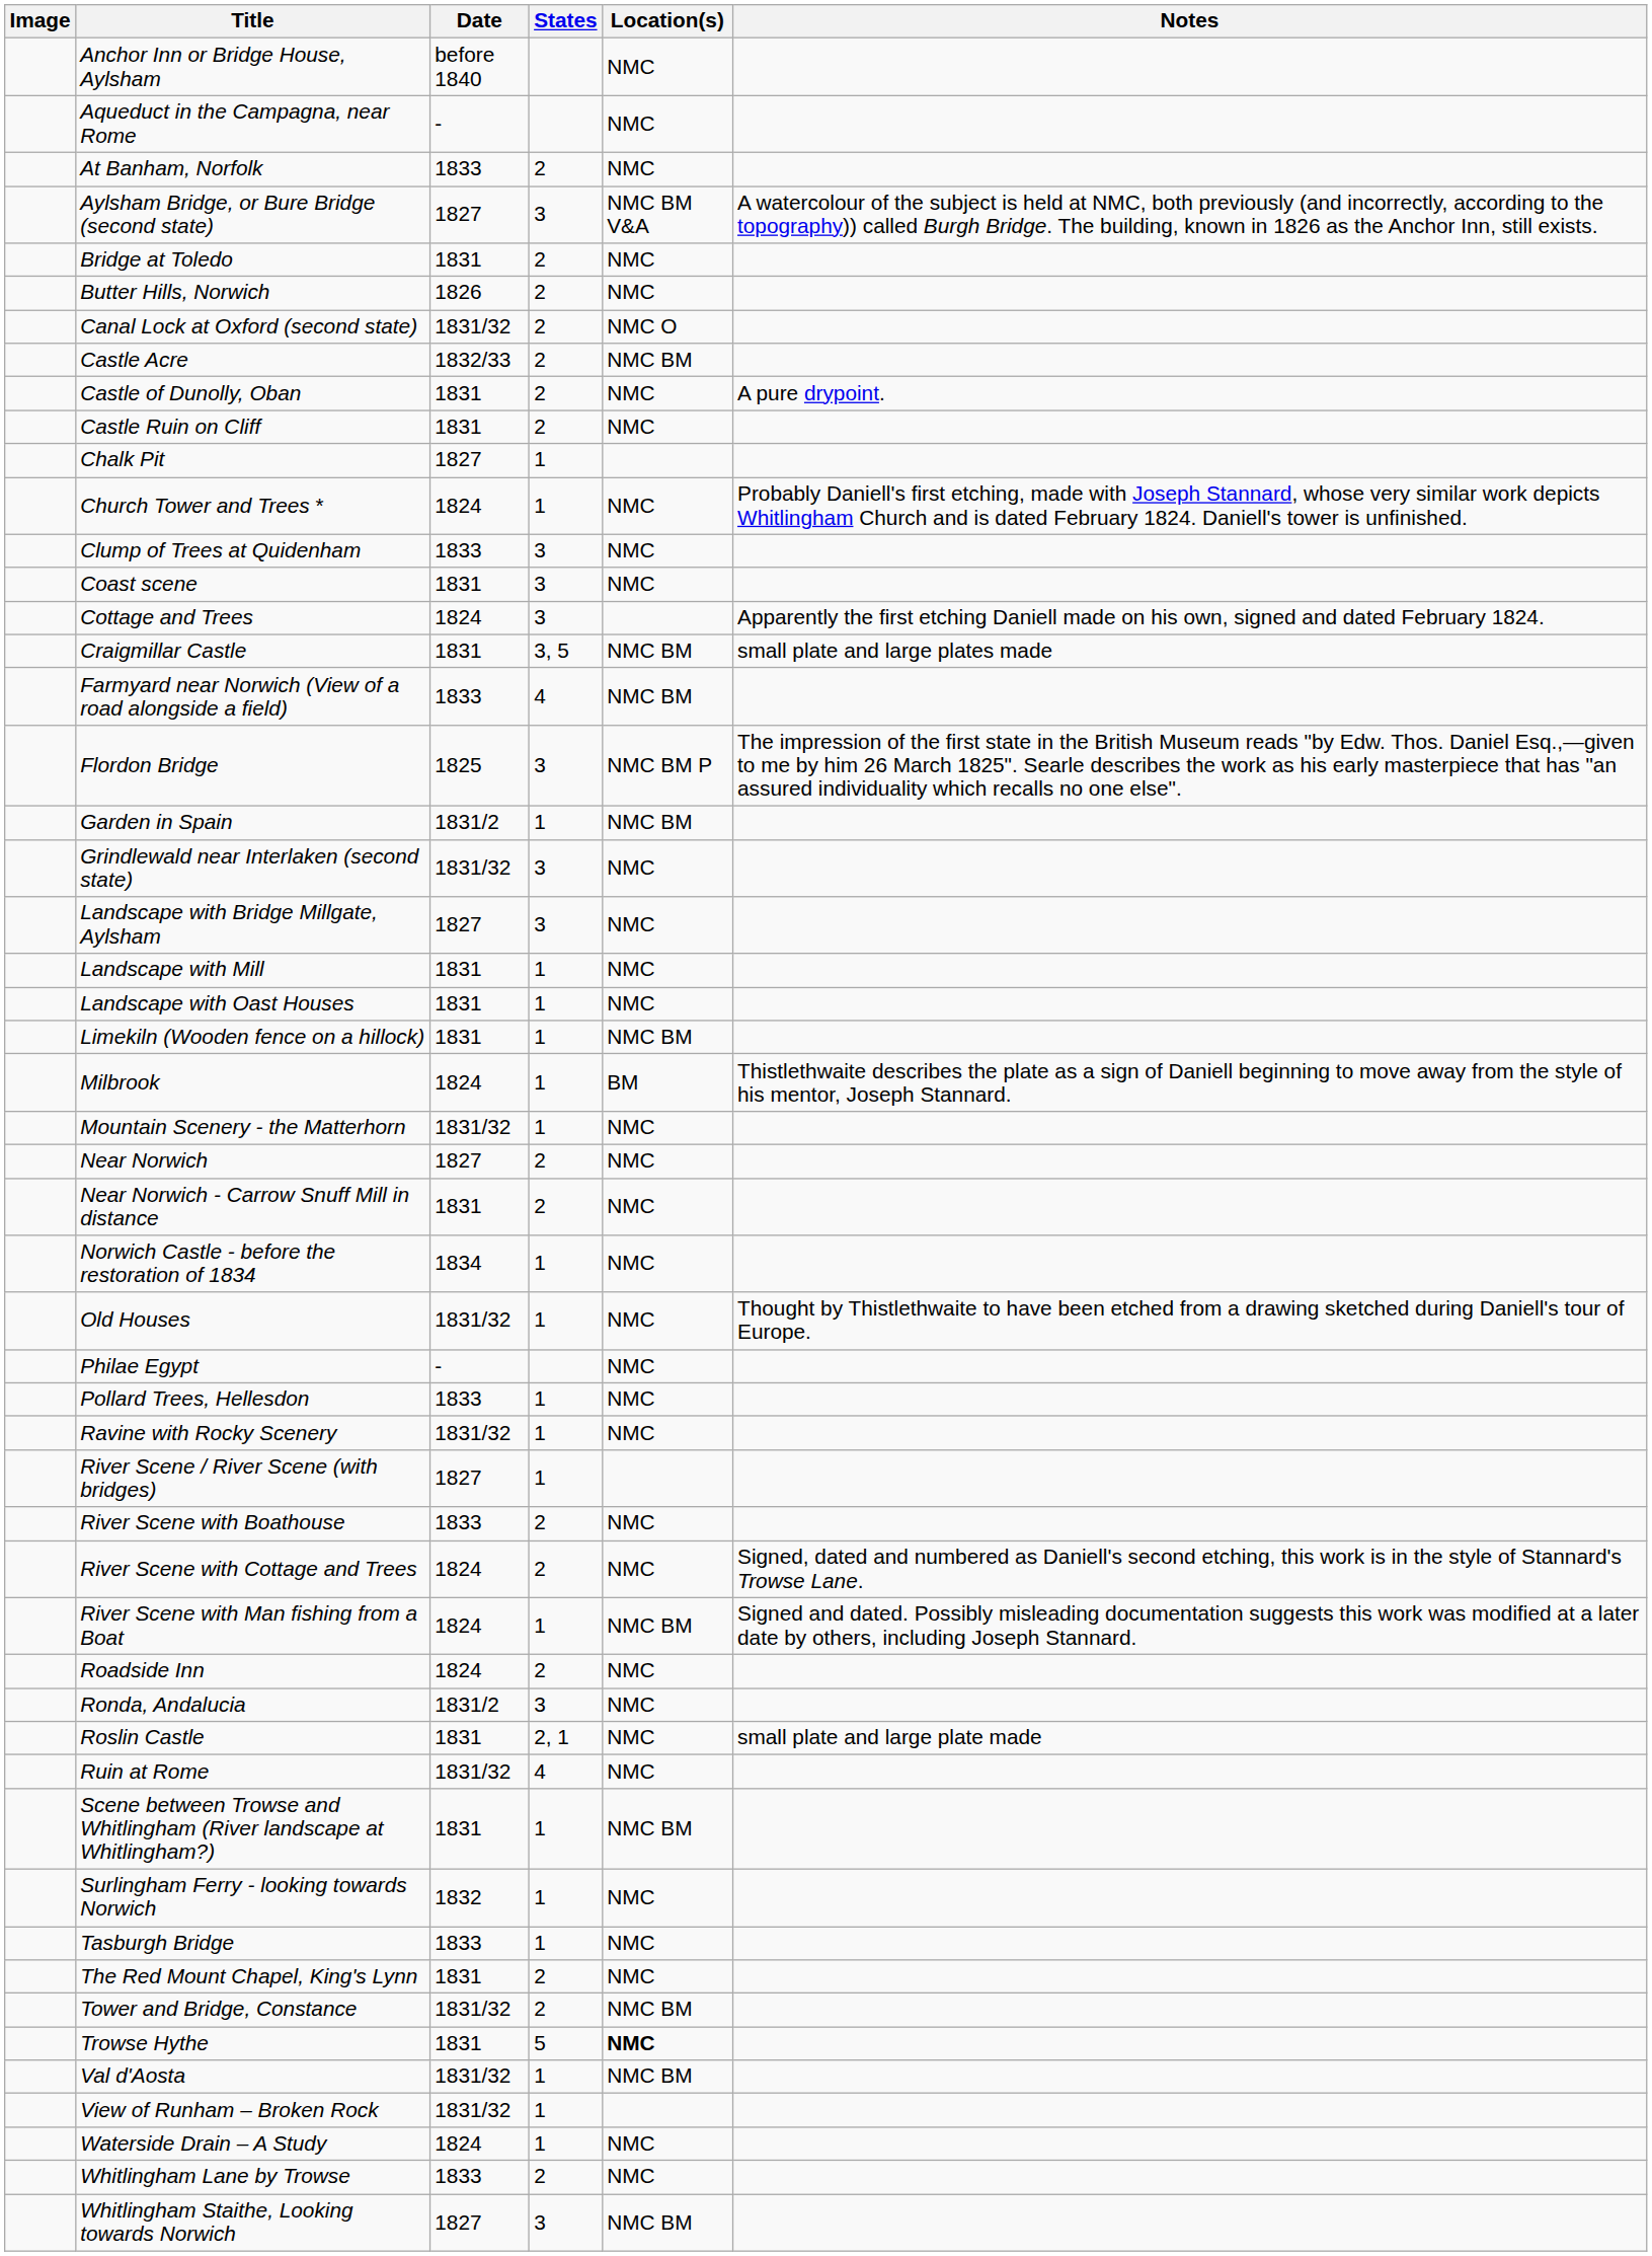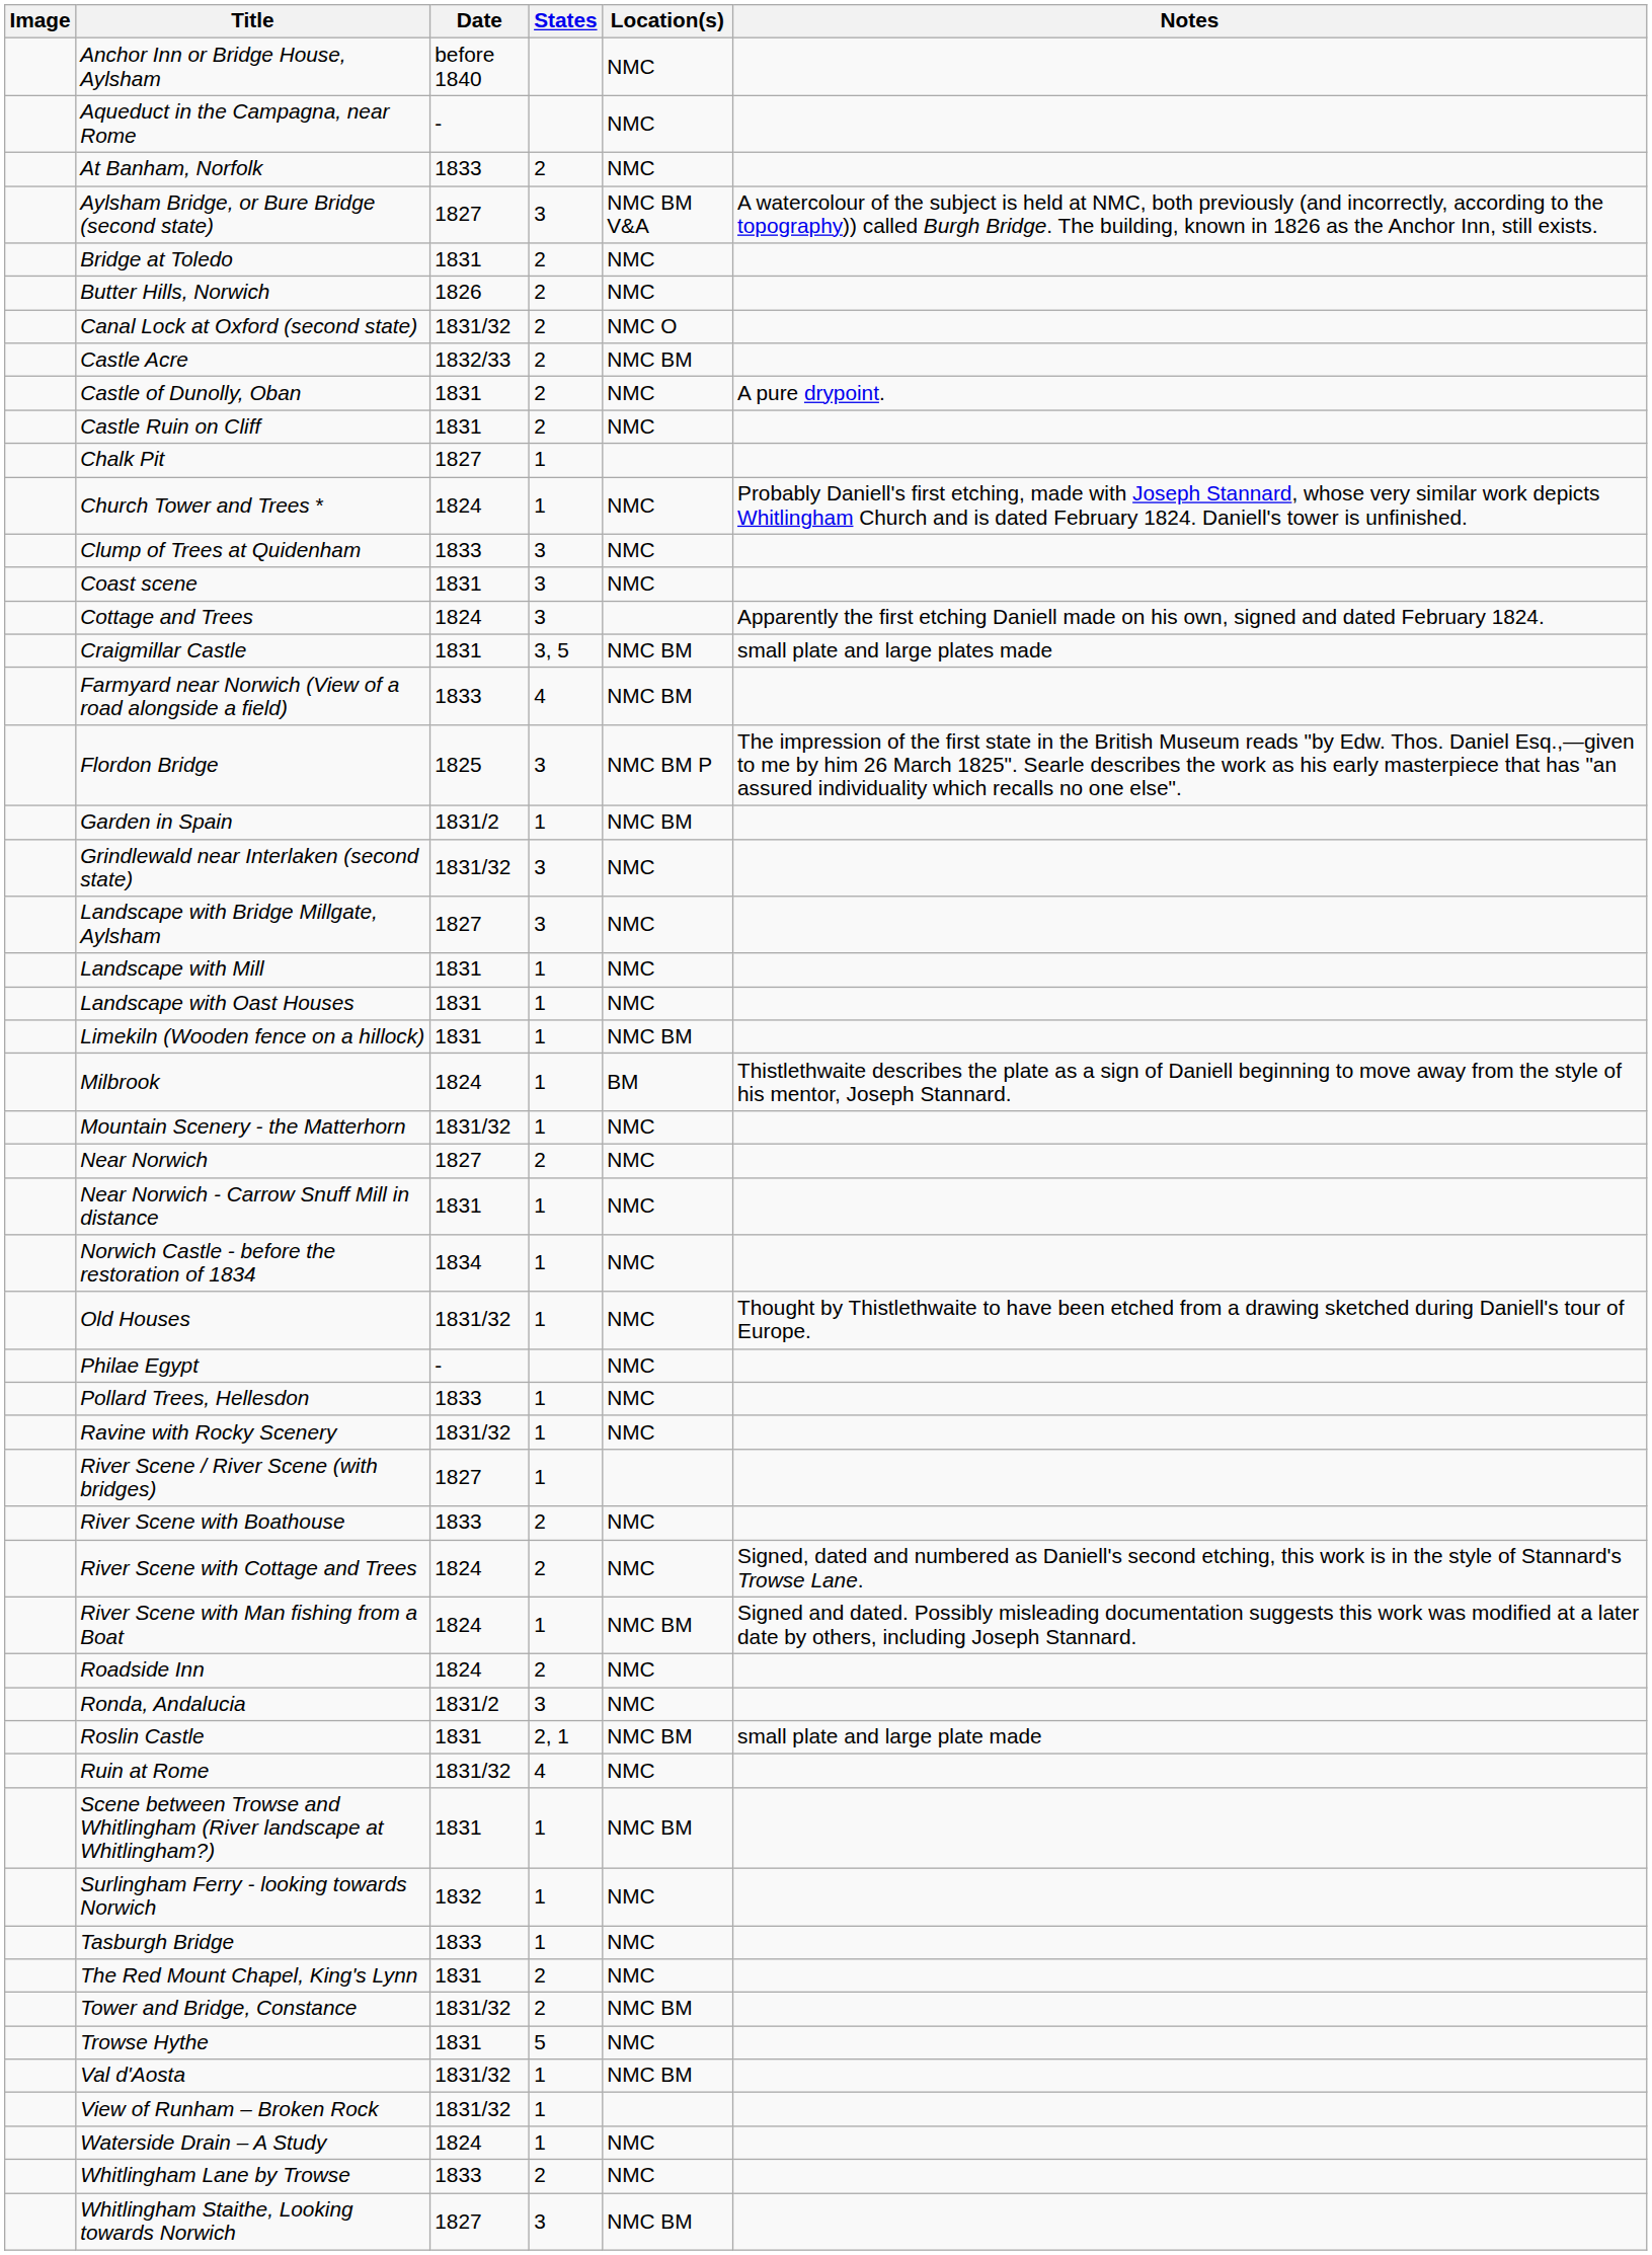Near Norwich - Carrow Snuff Mill in distance | States: 2 -> 1
Roslin Castle | Location(s): NMC -> NMC BM
Trowse Hythe | Location(s): bold -> normal
